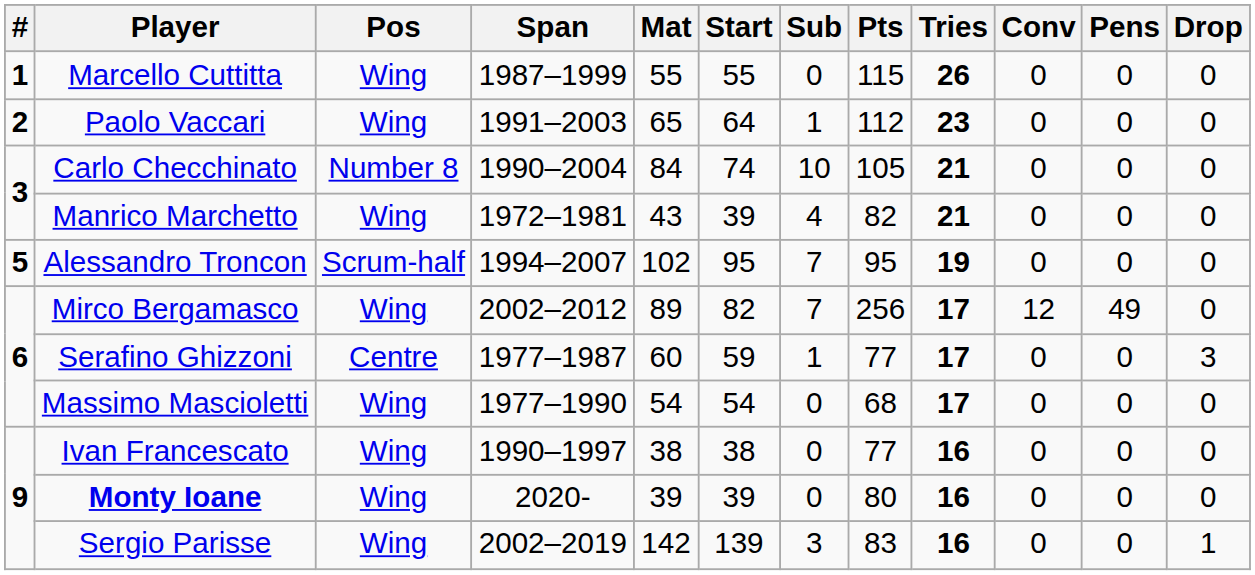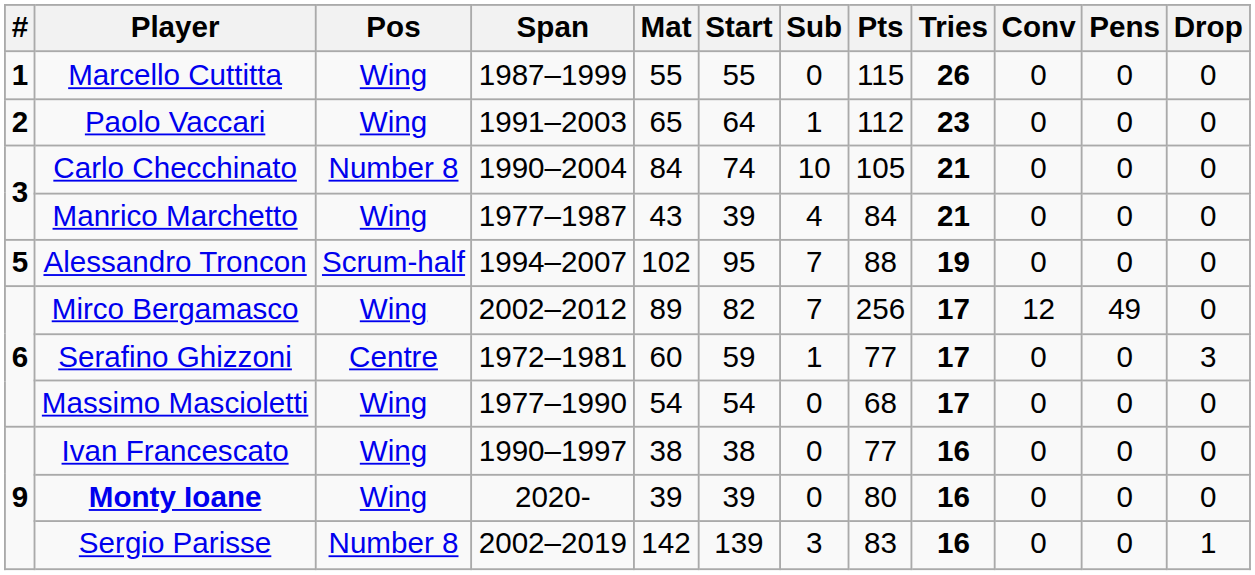Manrico Marchetto | Span: 1972–1981 -> 1977–1987
Manrico Marchetto | Pts: 82 -> 84
Alessandro Troncon | Pts: 95 -> 88
Serafino Ghizzoni | Span: 1977–1987 -> 1972–1981
Sergio Parisse | Pos: Wing -> Number 8
